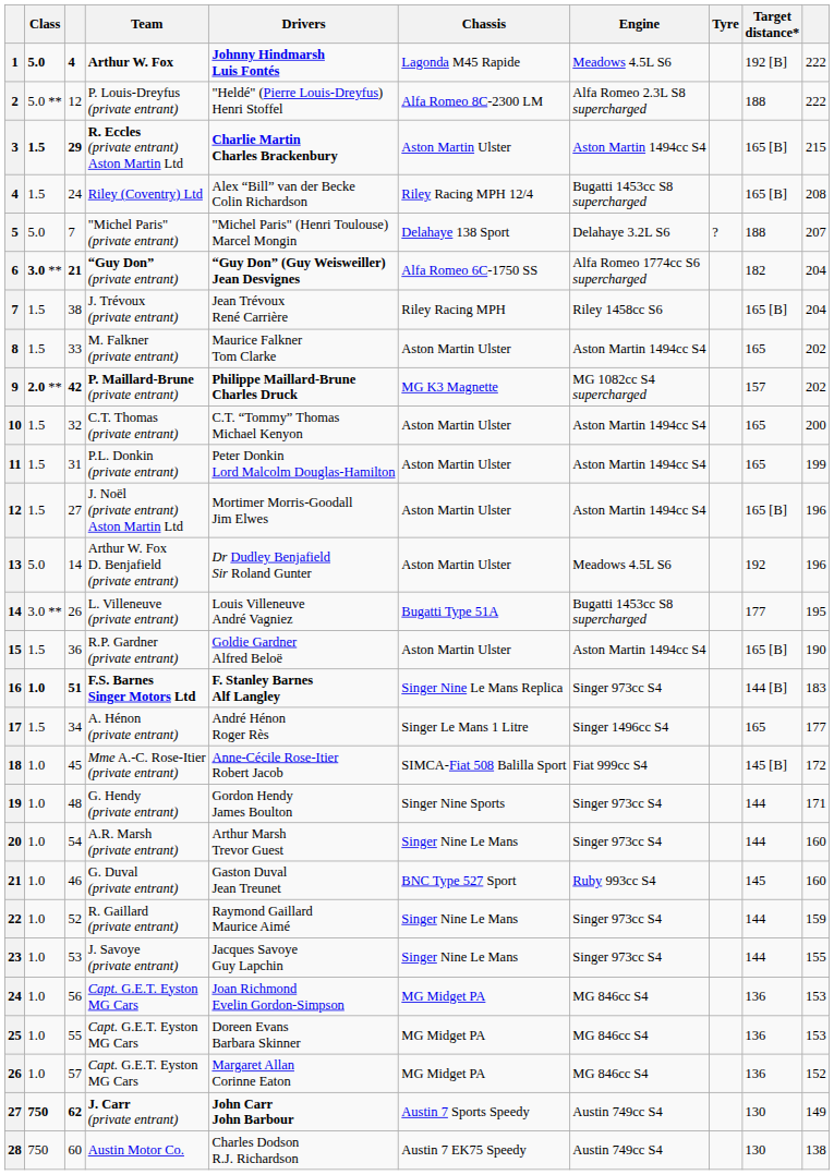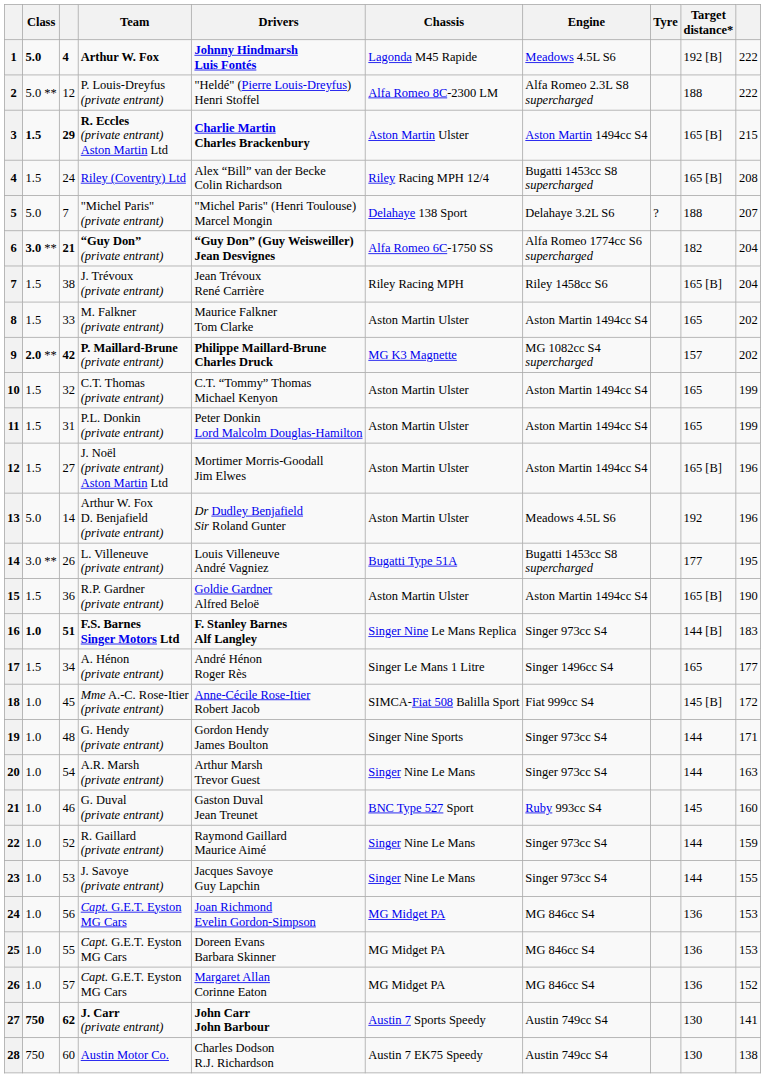C.T. Thomas (private entrant) | column 10: 200 -> 199
A.R. Marsh (private entrant) | column 10: 160 -> 163
J. Carr (private entrant) | column 10: 149 -> 141
